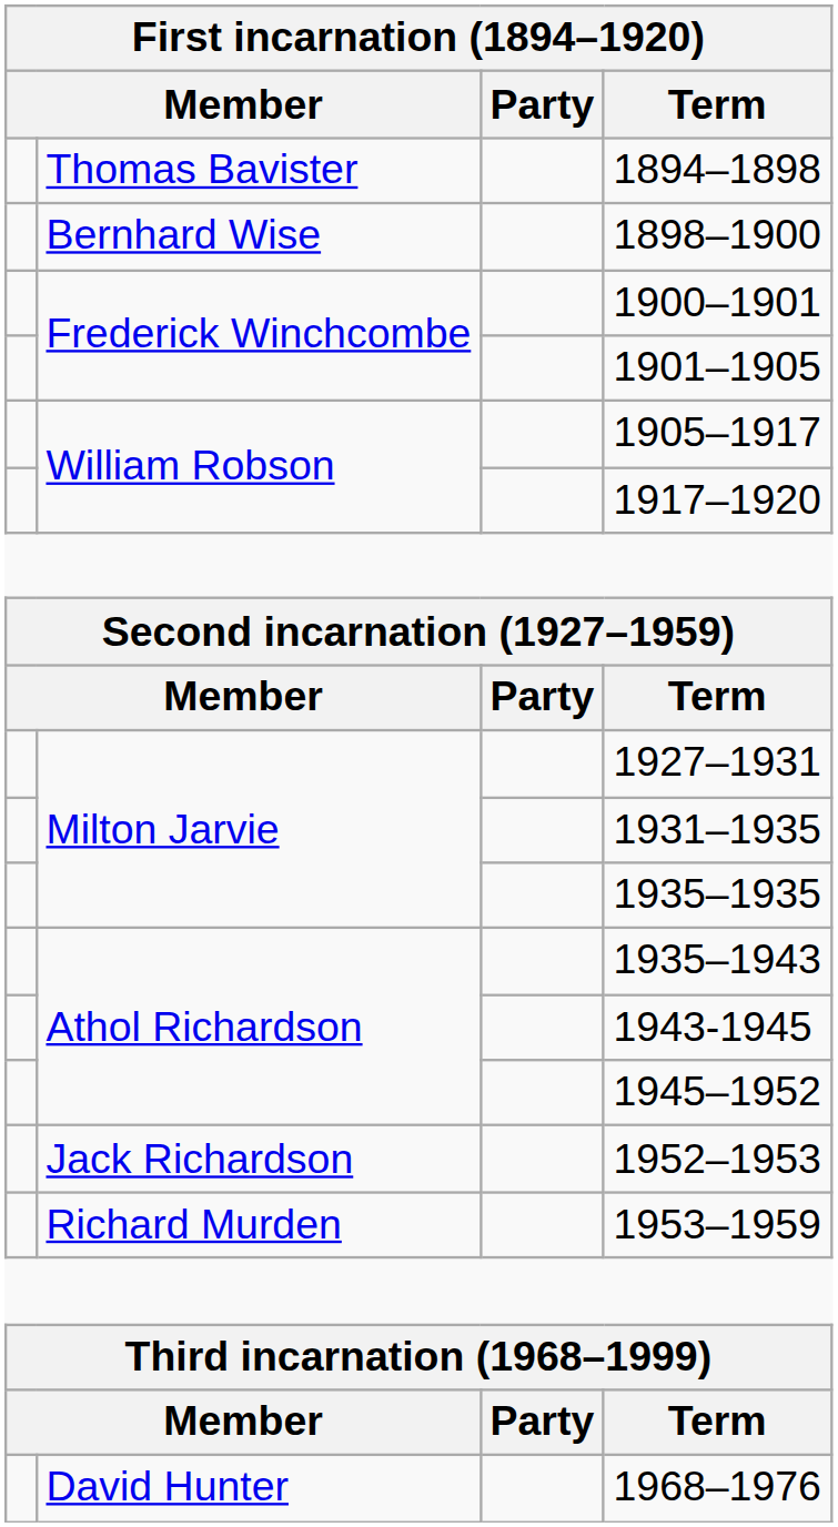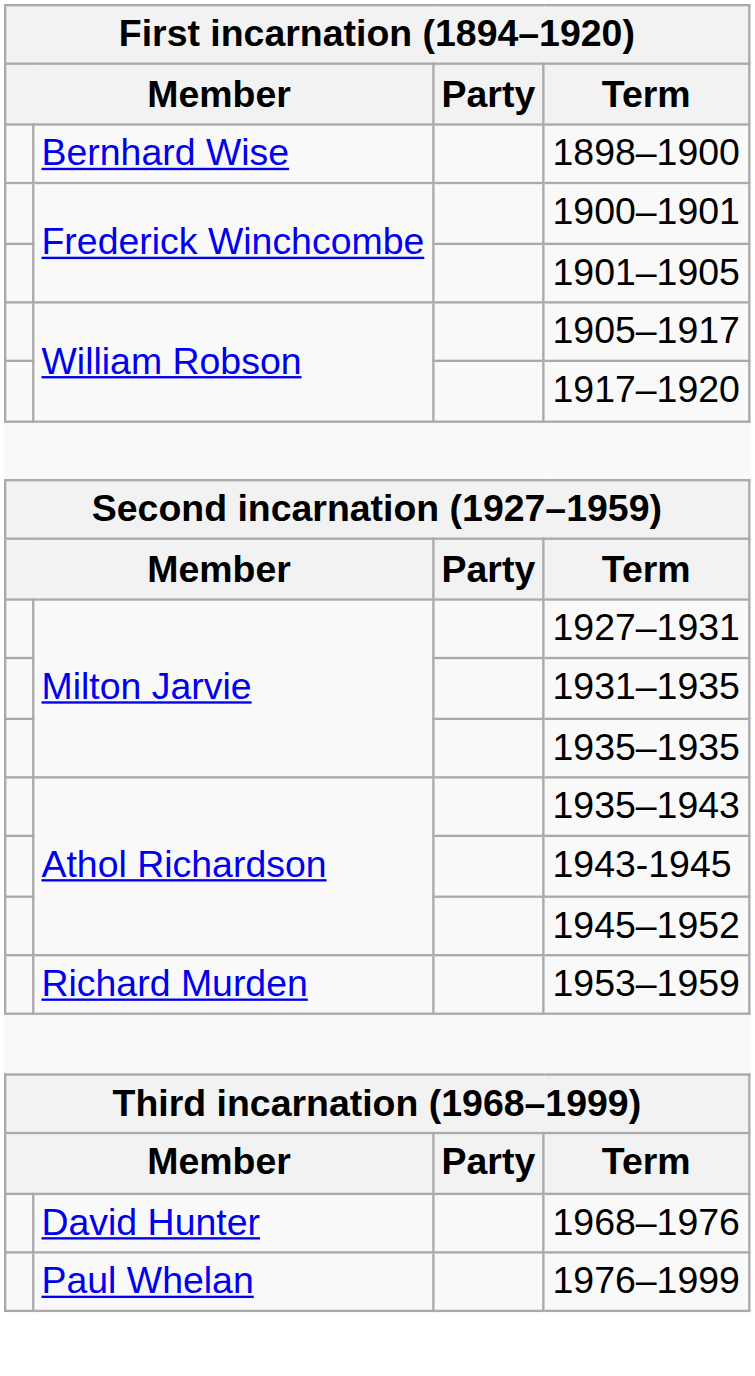- row: Thomas Bavister | 1894–1898
- row: Jack Richardson | 1952–1953
+ row: Paul Whelan | 1976–1999
